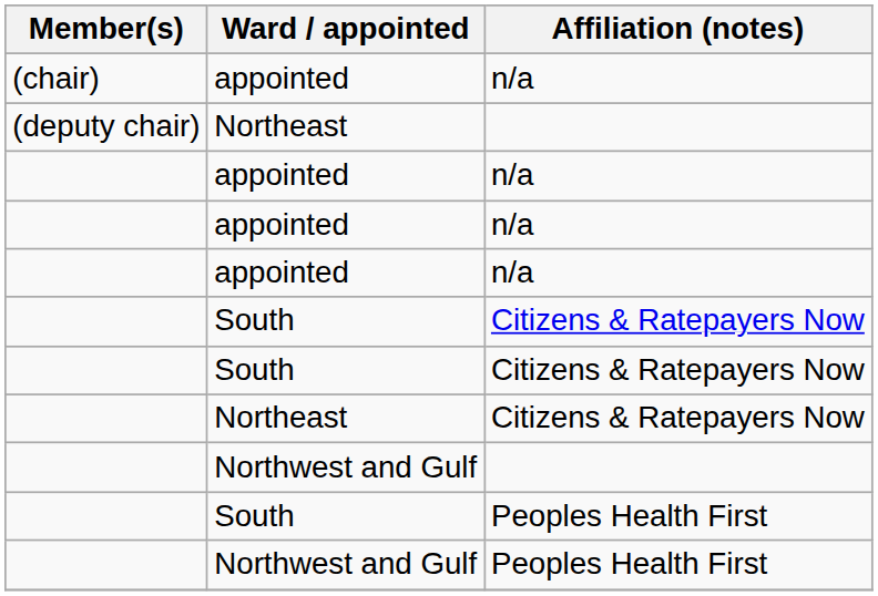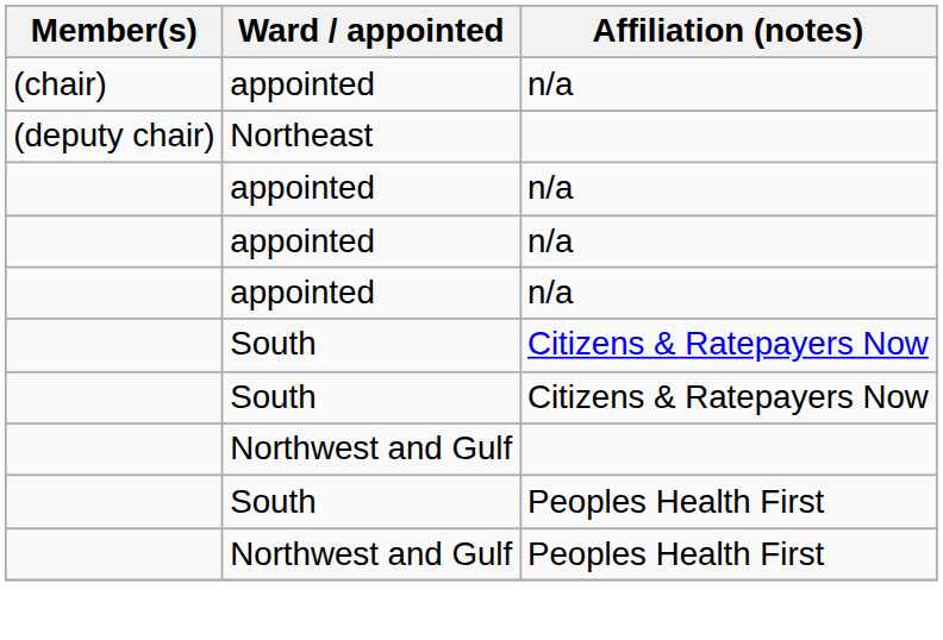- row: Northeast | Citizens & Ratepayers Now
